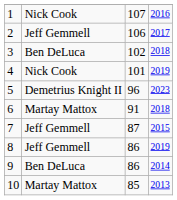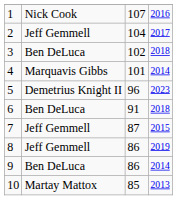2 | column 3: 106 -> 104
4 | column 2: Nick Cook -> Marquavis Gibbs
4 | column 4: 2019 -> 2014
6 | column 2: Martay Mattox -> Ben DeLuca
